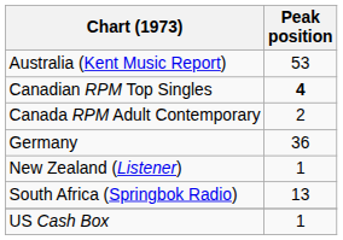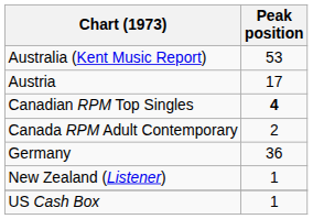+ row: Austria | 17
- row: South Africa (Springbok Radio) | 13
